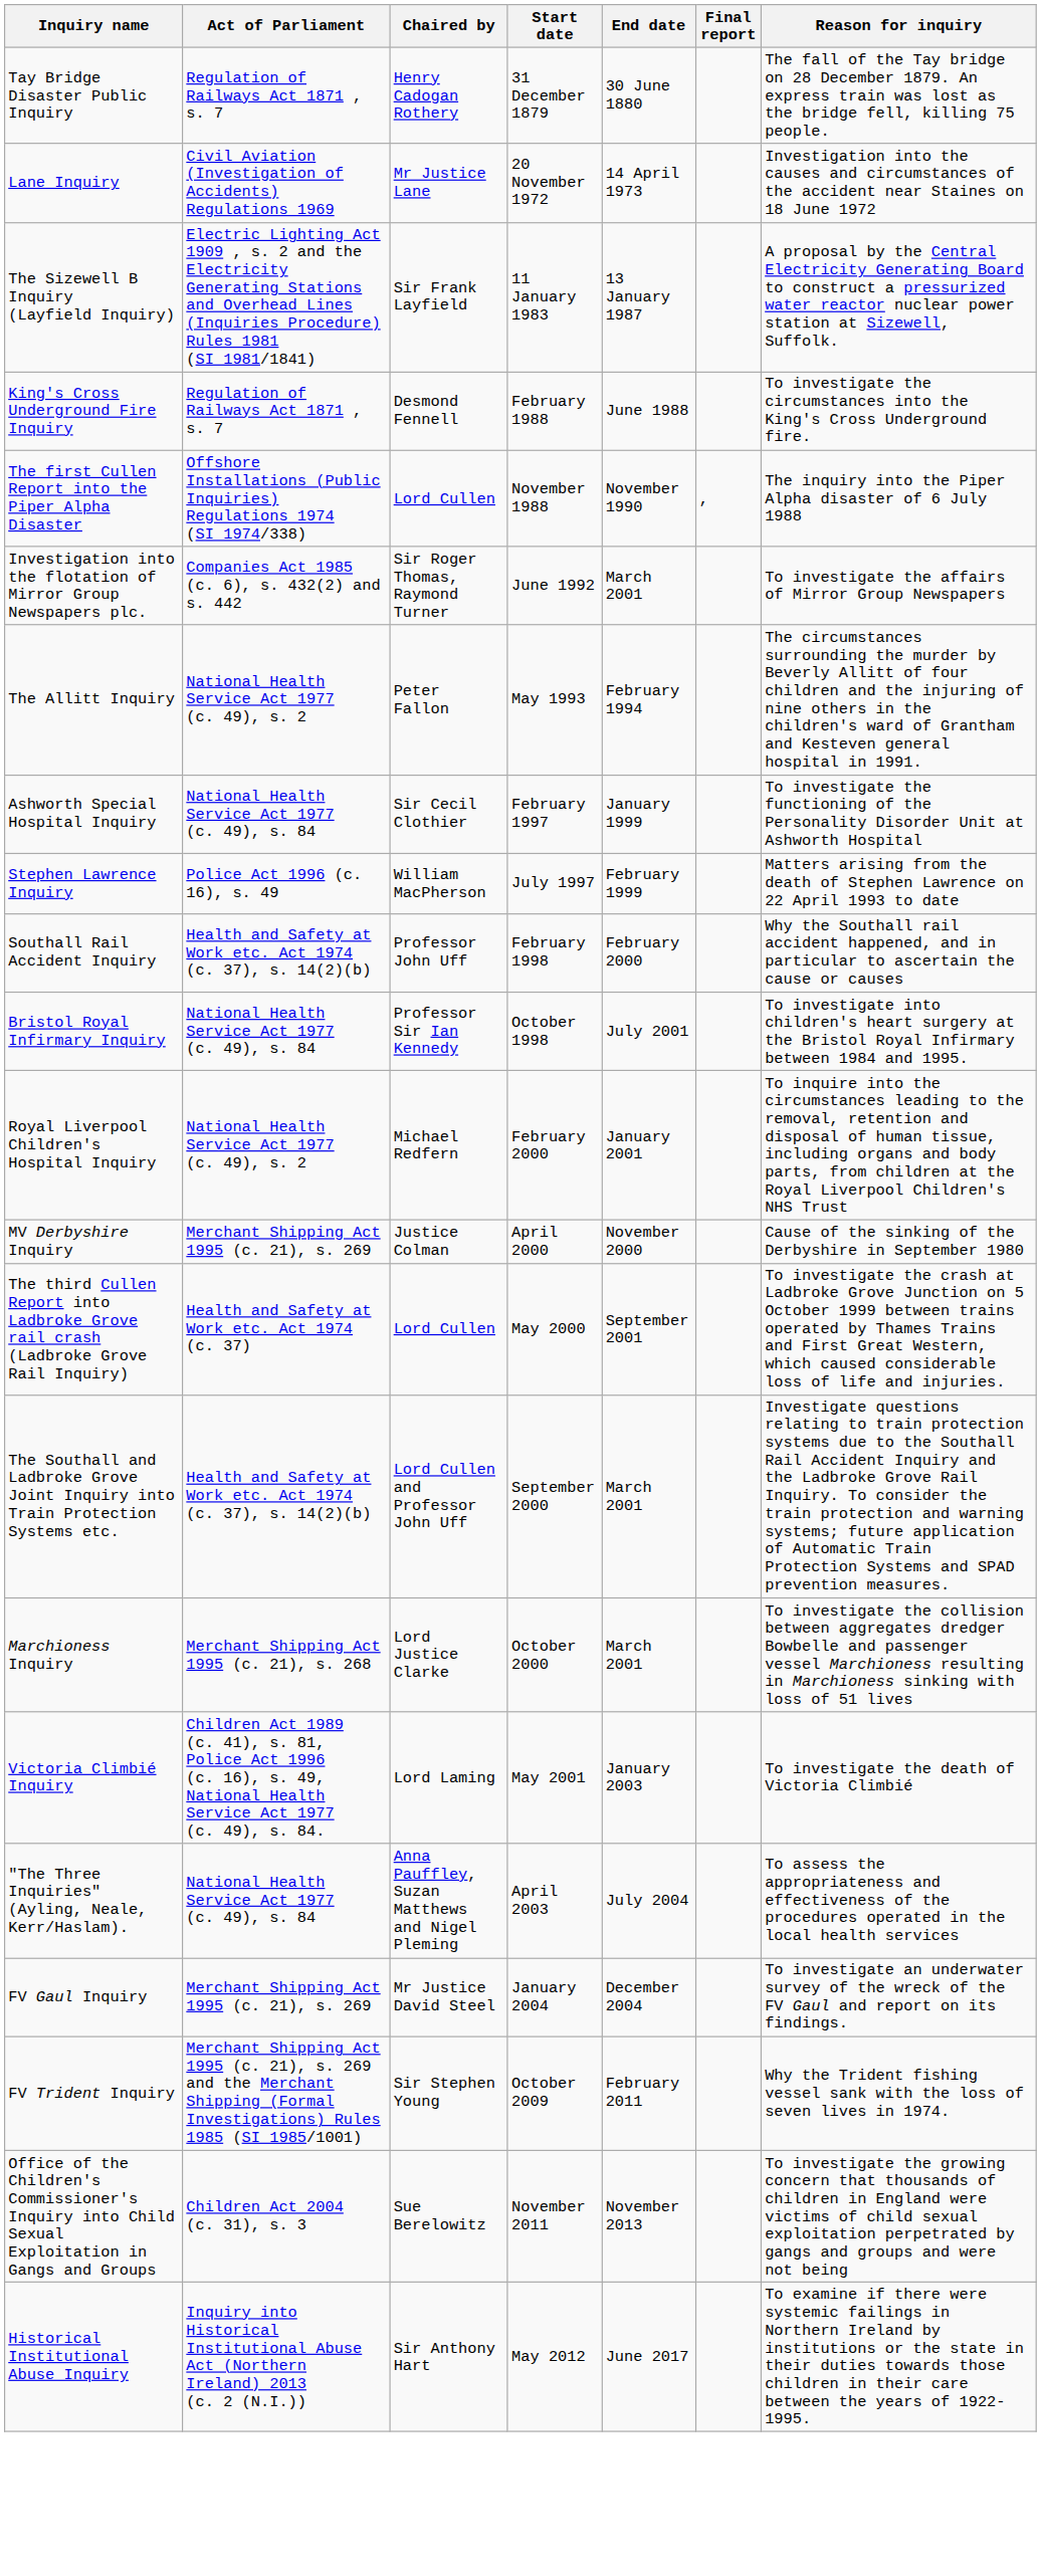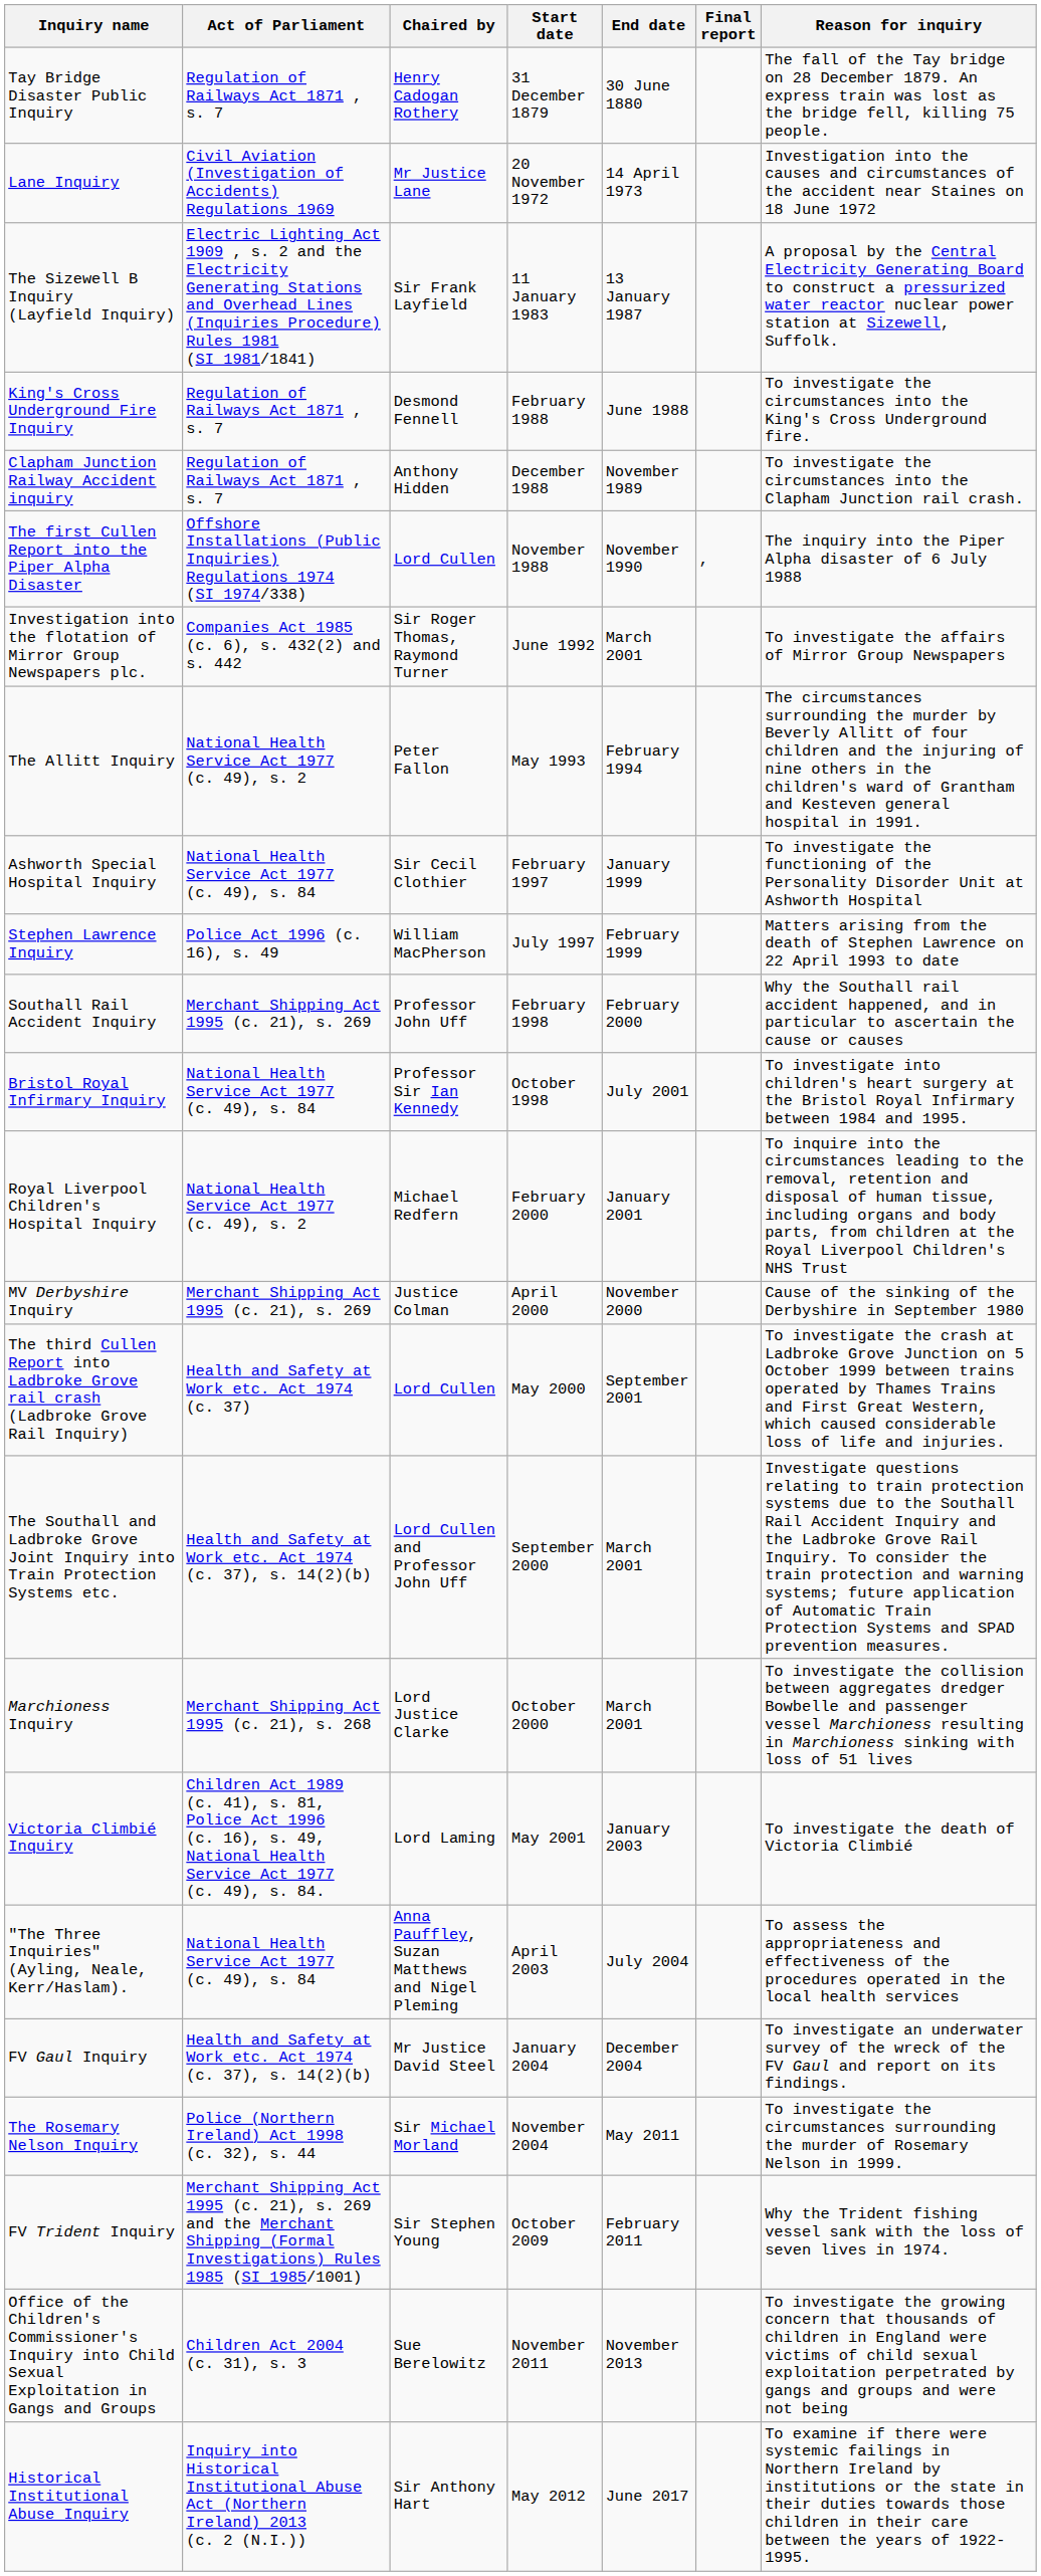+ row: Clapham Junction Railway Accident inquiry | Regulation of Railways Act 1871 , s. 7 | Anthony Hidden | December 1988 | November 1989 | To investigate the circumstances into the Clapham Junction rail crash.
Southall Rail Accident Inquiry | Act of Parliament: Health and Safety at Work etc. Act 1974 (c. 37), s. 14(2)(b) -> Merchant Shipping Act 1995 (c. 21), s. 269
FV Gaul Inquiry | Act of Parliament: Merchant Shipping Act 1995 (c. 21), s. 269 -> Health and Safety at Work etc. Act 1974 (c. 37), s. 14(2)(b)
+ row: The Rosemary Nelson Inquiry | Police (Northern Ireland) Act 1998 (c. 32), s. 44 | Sir Michael Morland | November 2004 | May 2011 | To investigate the circumstances surrounding the murder of Rosemary Nelson in 1999.
